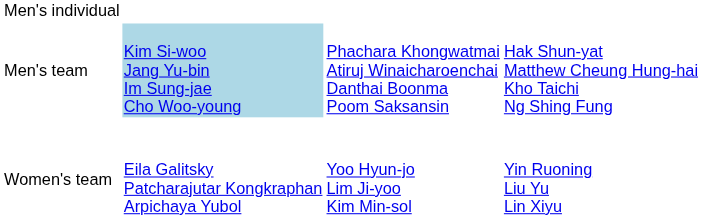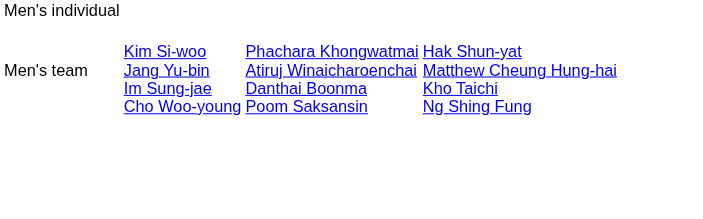Men's team | column 2: lightblue background -> no background
- row: Women's team | Eila Galitsky Patcharajutar Kongkraphan Arpichaya Yubol | Yoo Hyun-jo Lim Ji-yoo Kim Min-sol | Yin Ruoning Liu Yu Lin Xiyu
